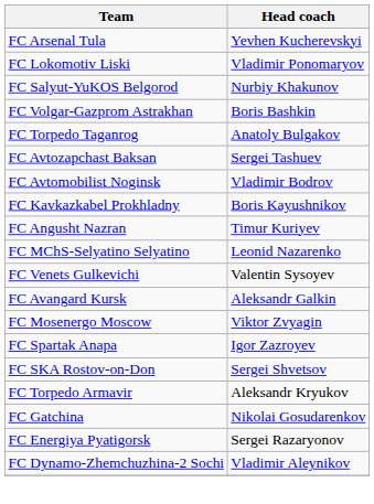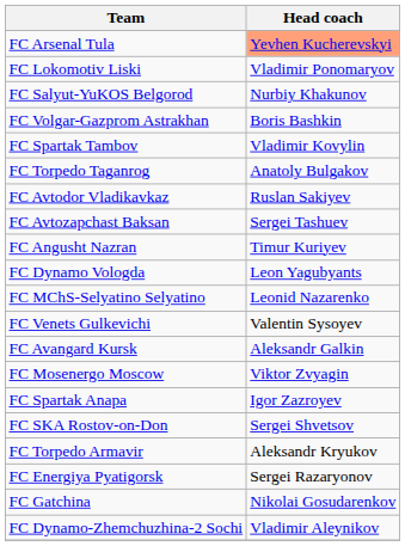FC Arsenal Tula | Head coach: no background -> lightsalmon background
+ row: FC Spartak Tambov | Vladimir Kovylin
+ row: FC Avtodor Vladikavkaz | Ruslan Sakiyev
- row: FC Avtomobilist Noginsk | Vladimir Bodrov
- row: FC Kavkazkabel Prokhladny | Boris Kayushnikov
+ row: FC Dynamo Vologda | Leon Yagubyants
rows swapped: FC Energiya Pyatigorsk <-> FC Gatchina
